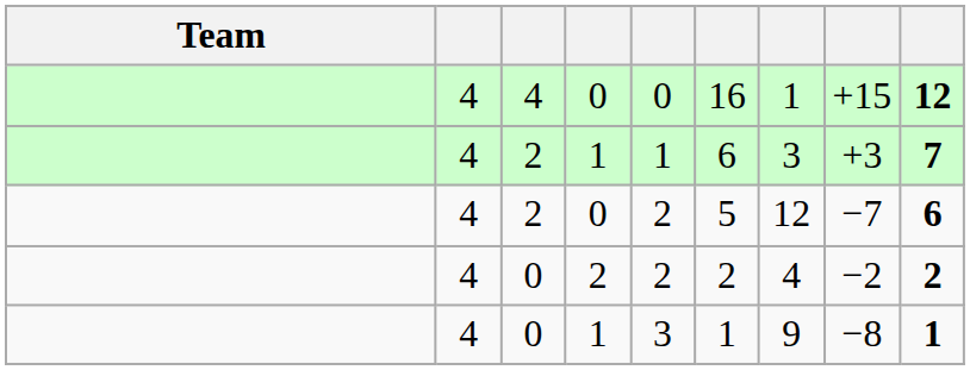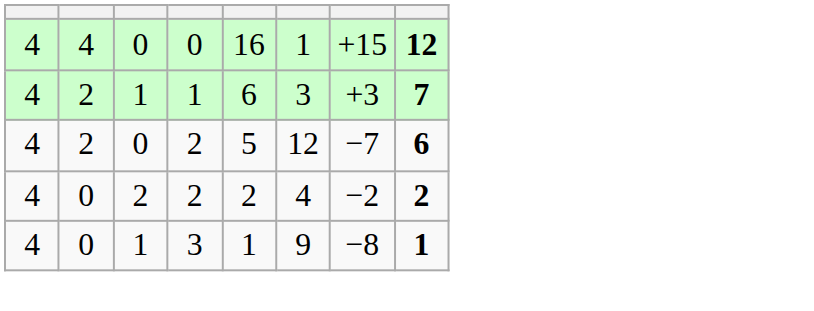- column: Team
